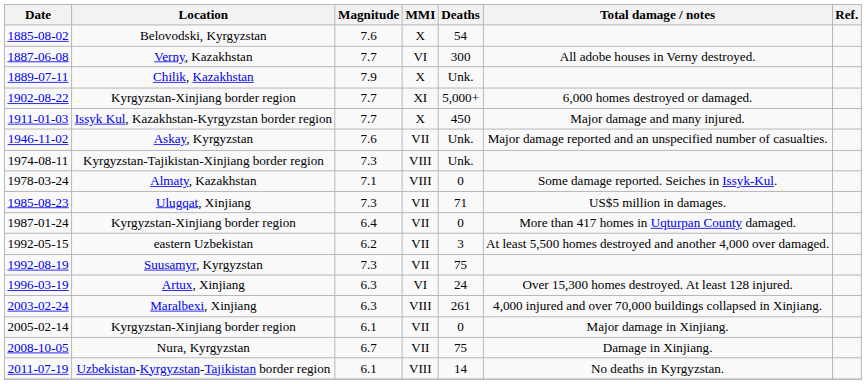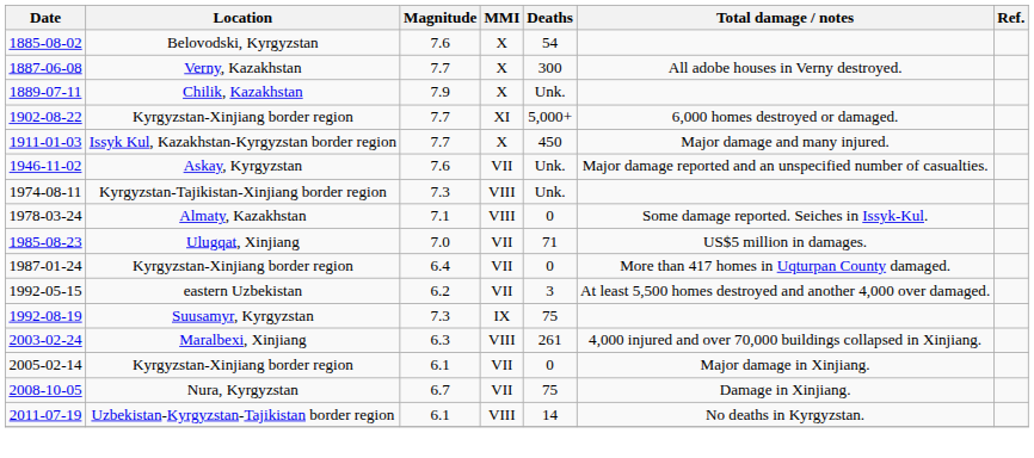1887-06-08 | MMI: VI -> X
1985-08-23 | Magnitude: 7.3 -> 7.0
1992-08-19 | MMI: VII -> IX
- row: 1996-03-19 | Artux, Xinjiang | 6.3 | VI | 24 | Over 15,300 homes destroyed. At least 128 injured.
